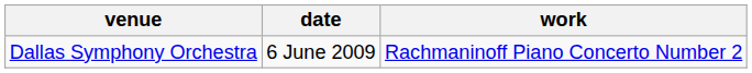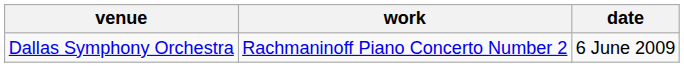columns swapped: date <-> work
